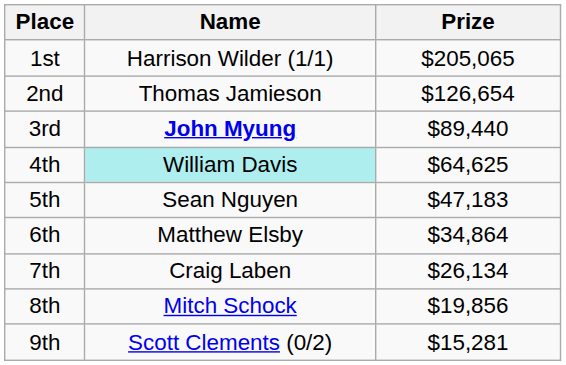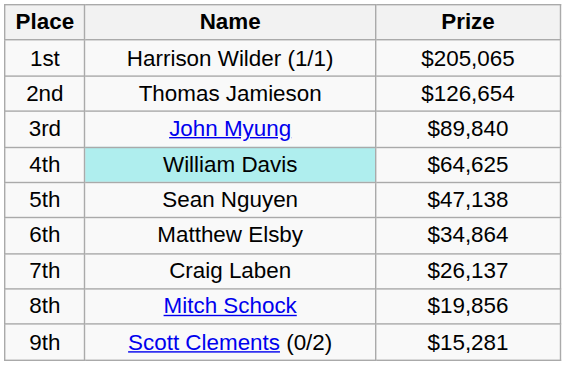3rd | Name: bold -> normal
3rd | Prize: $89,440 -> $89,840
5th | Prize: $47,183 -> $47,138
7th | Prize: $26,134 -> $26,137
